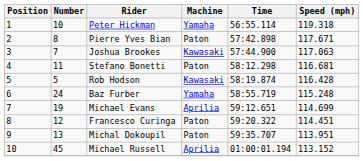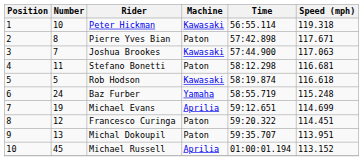Peter Hickman | Machine: Yamaha -> Kawasaki
Rob Hodson | Speed (mph): 116.428 -> 116.618
